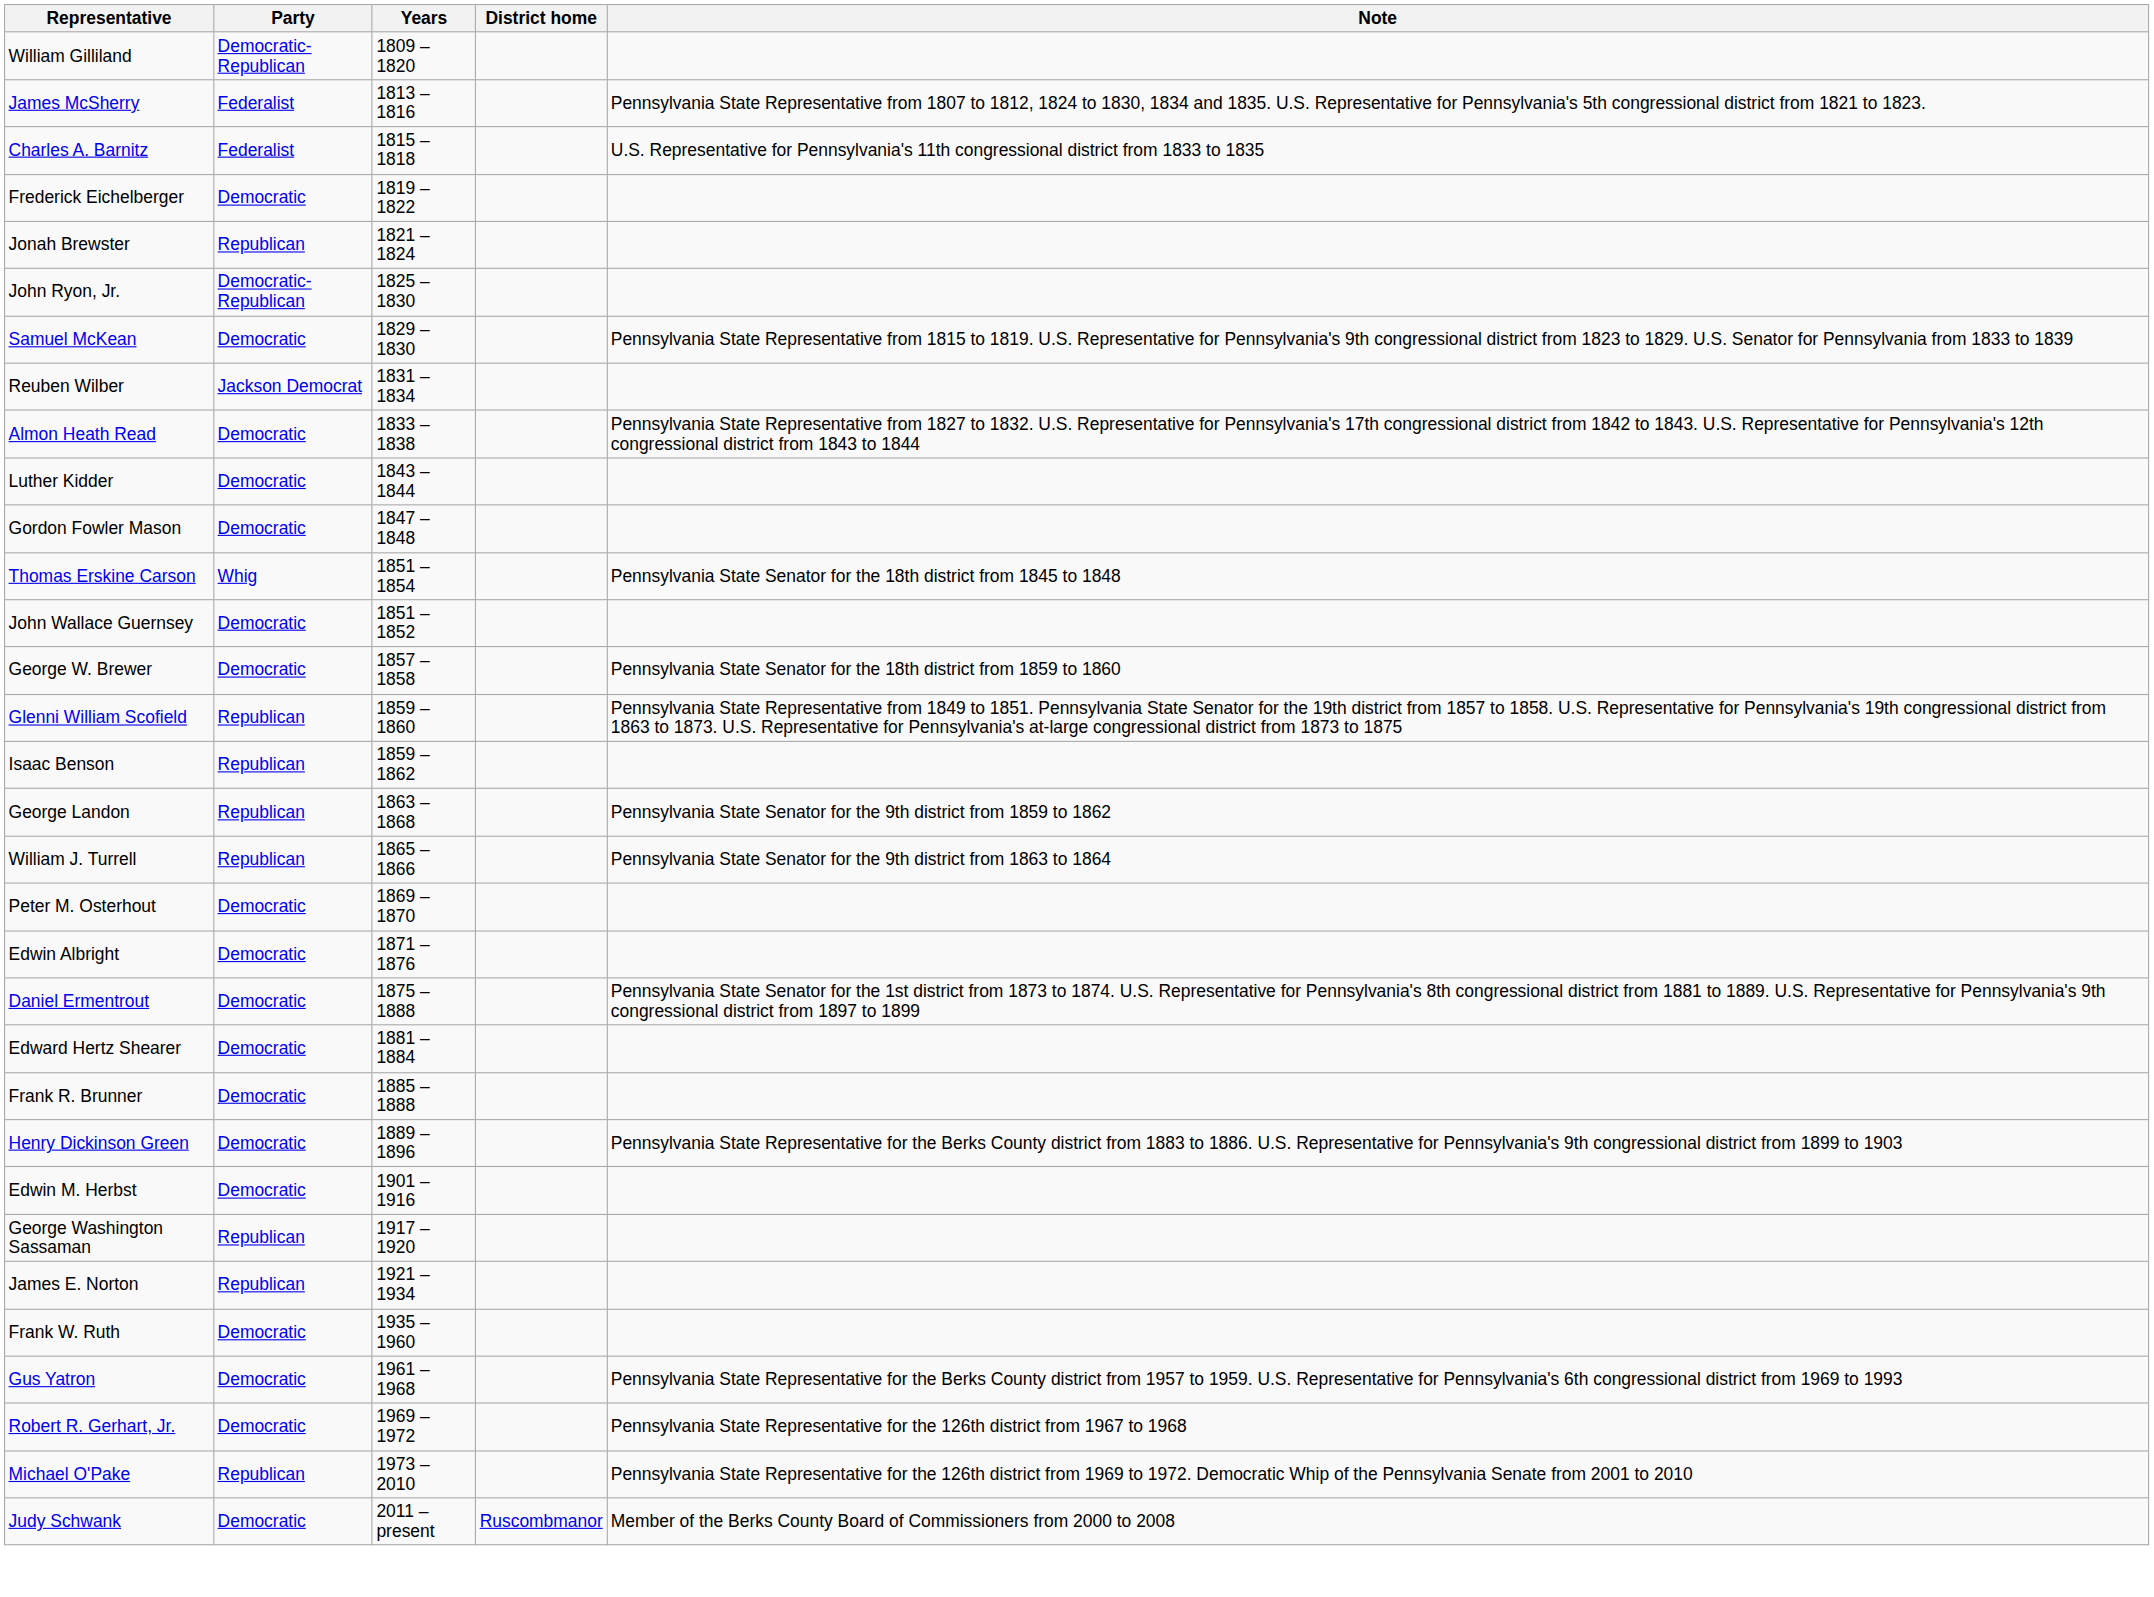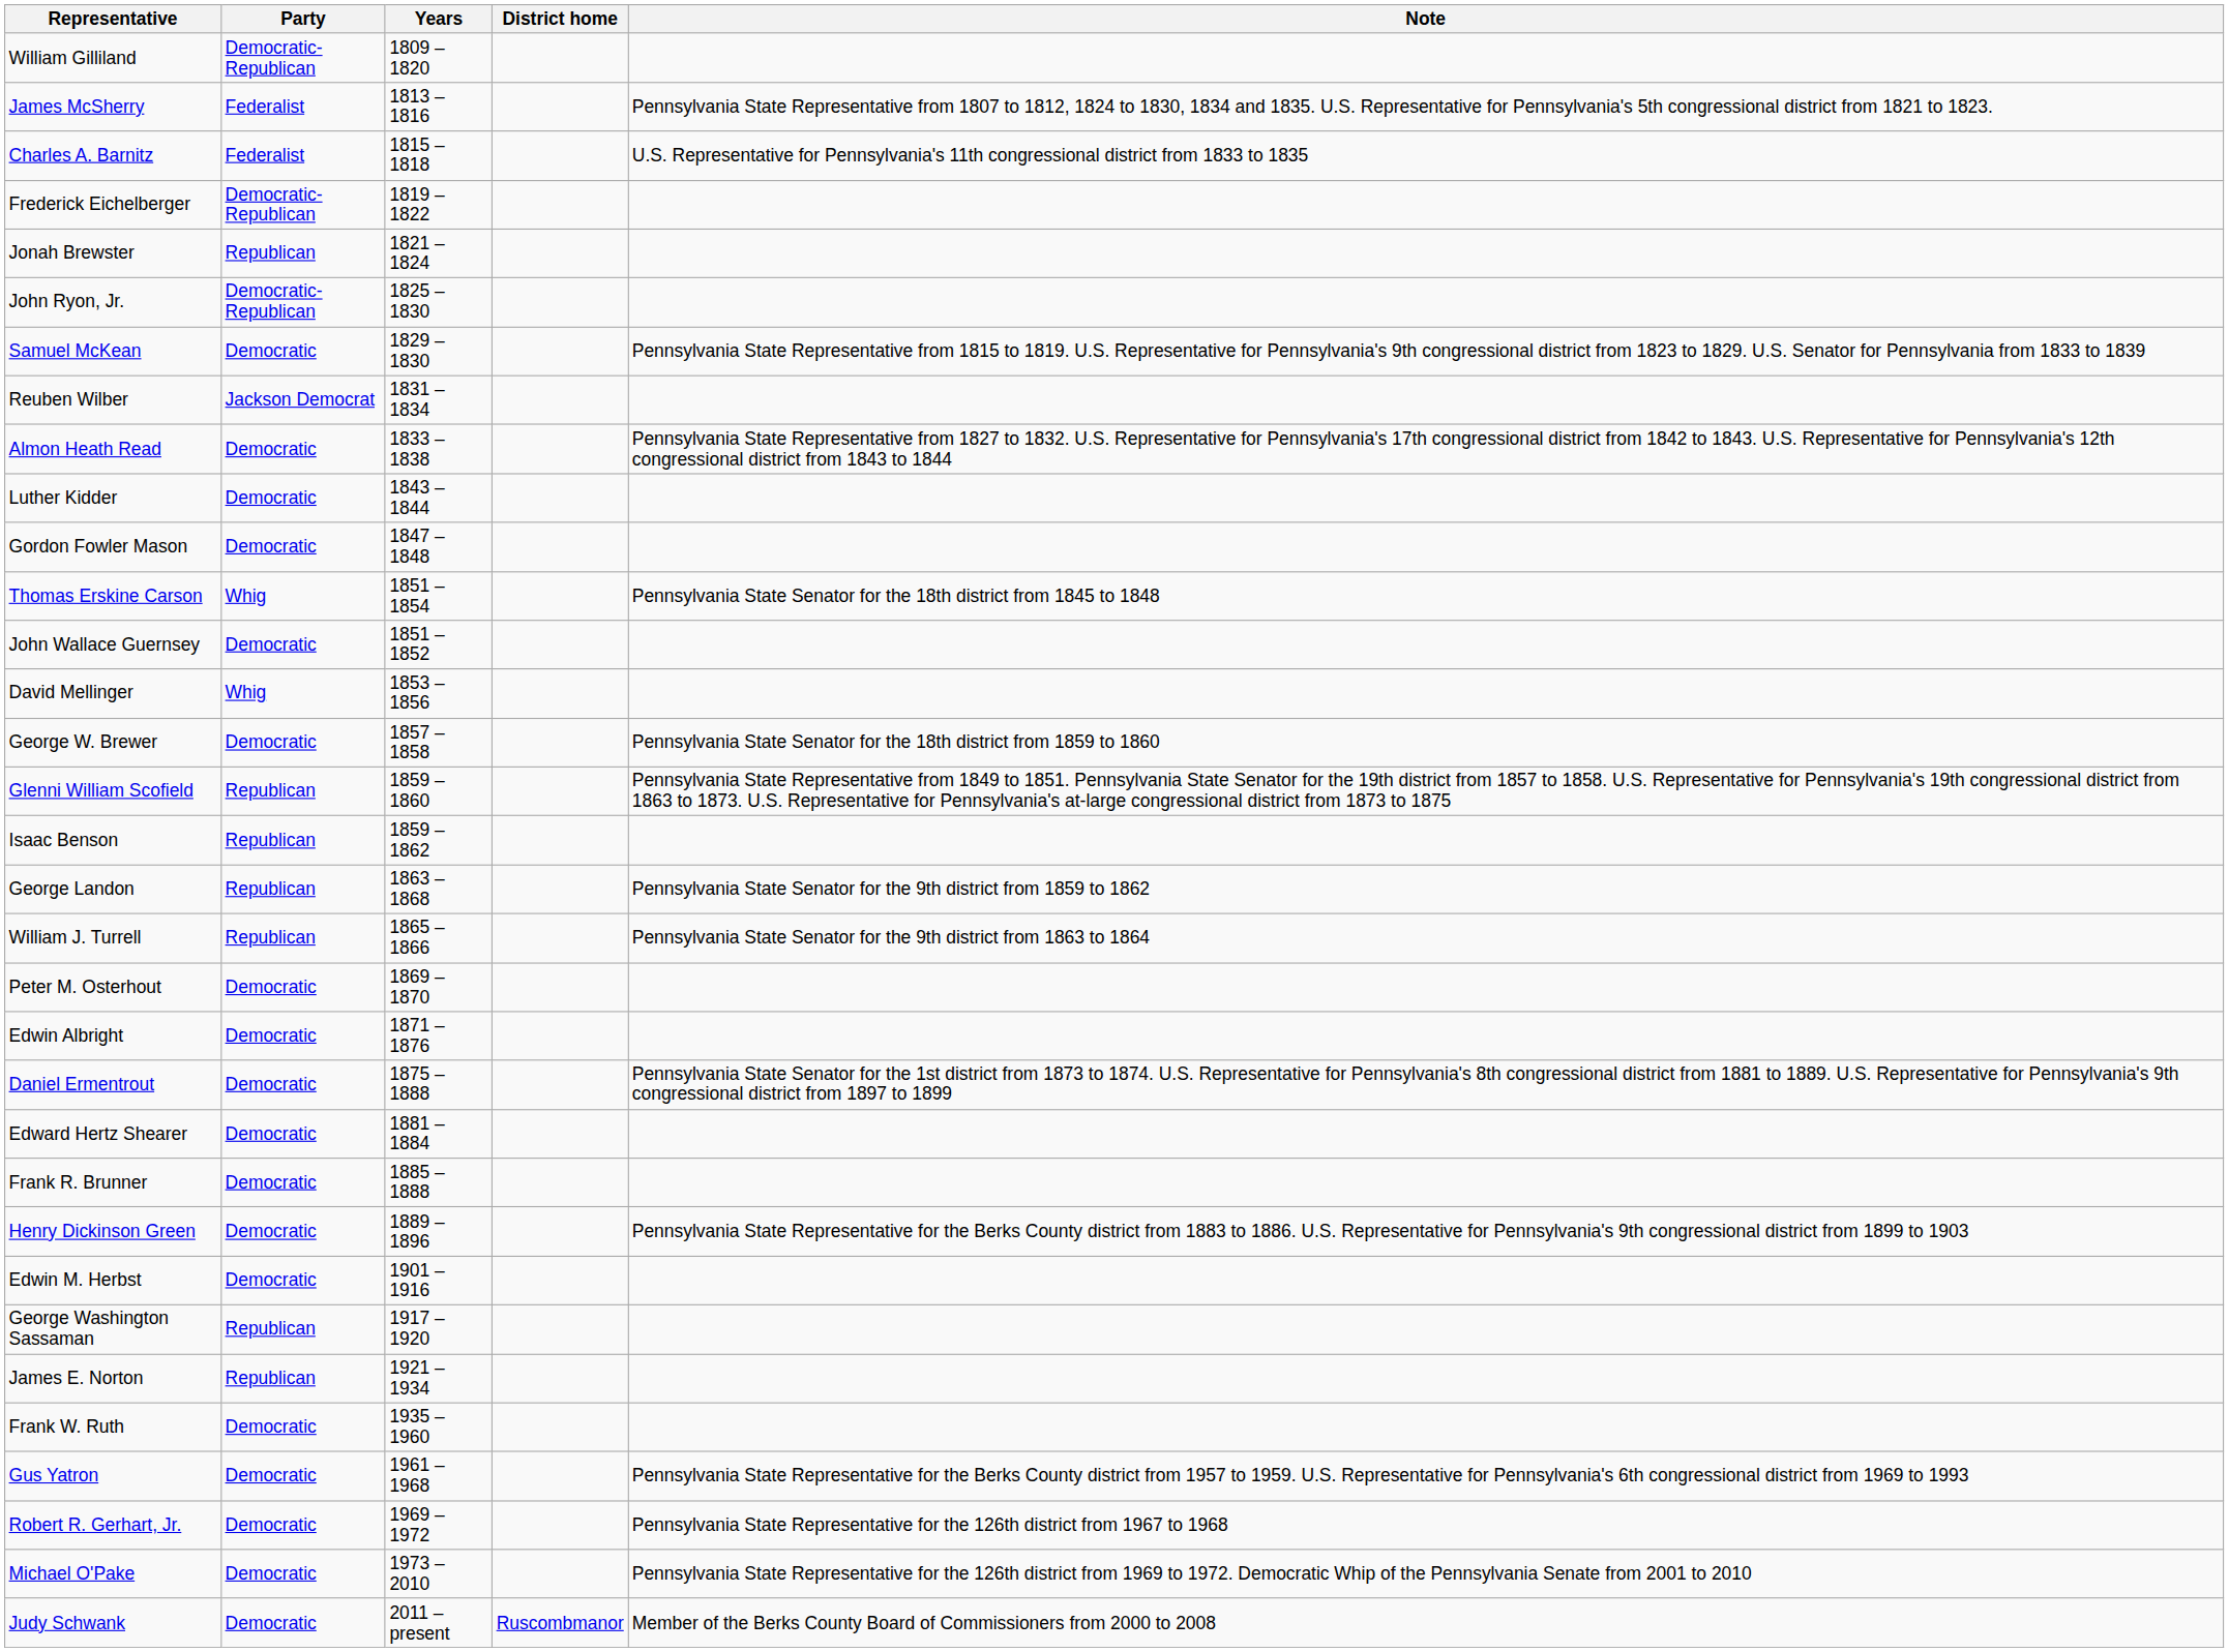Frederick Eichelberger | Party: Democratic -> Democratic-Republican
+ row: David Mellinger | Whig | 1853 – 1856
Michael O'Pake | Party: Republican -> Democratic
